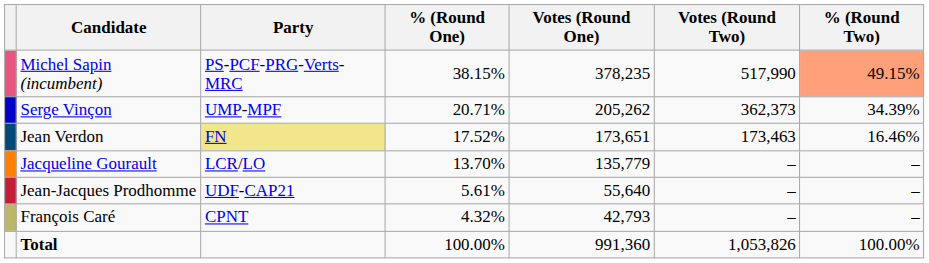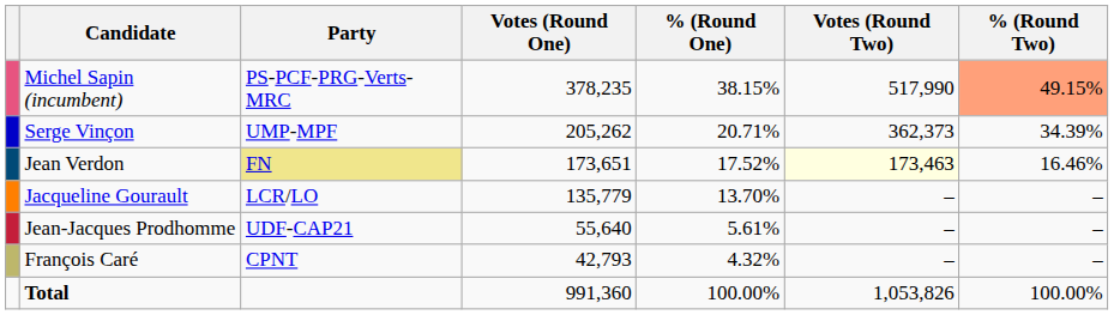columns swapped: Votes (Round One) <-> % (Round One)
Jean Verdon | Votes (Round Two): no background -> lightyellow background
